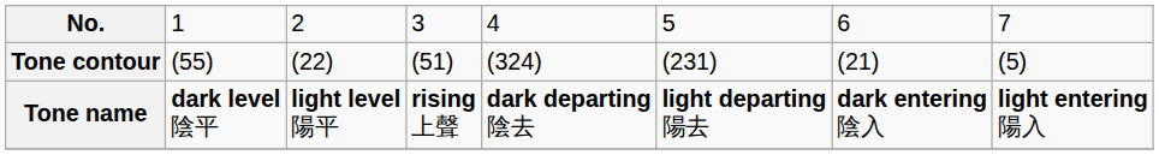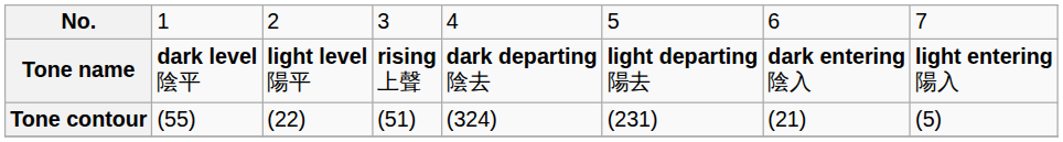rows swapped: Tone name <-> Tone contour
